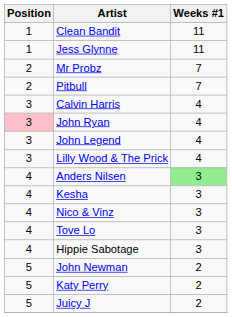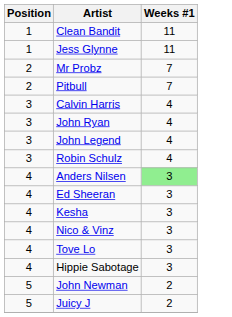John Ryan | Position: pink background -> no background
- row: 3 | Lilly Wood & The Prick | 4
+ row: 3 | Robin Schulz | 4
+ row: 4 | Ed Sheeran | 3
- row: 5 | Katy Perry | 2
